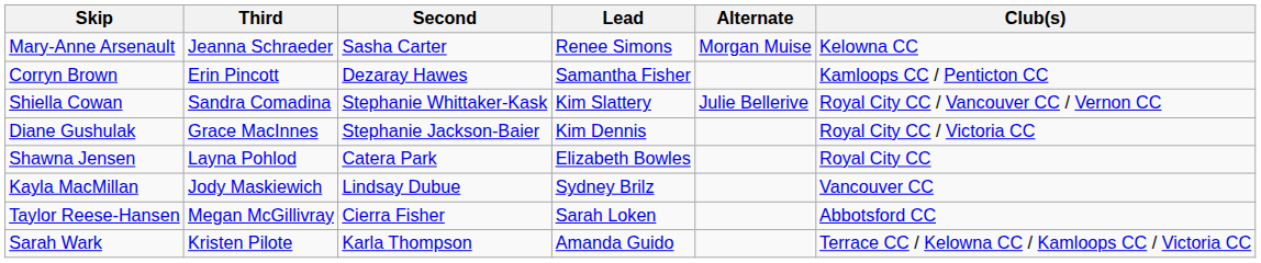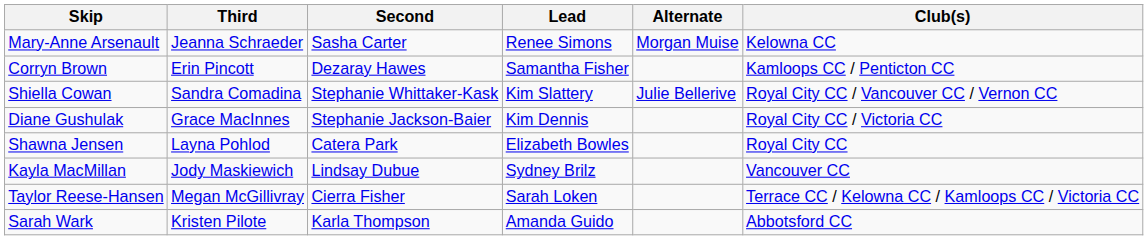Taylor Reese-Hansen | Club(s): Abbotsford CC -> Terrace CC / Kelowna CC / Kamloops CC / Victoria CC
Sarah Wark | Club(s): Terrace CC / Kelowna CC / Kamloops CC / Victoria CC -> Abbotsford CC
